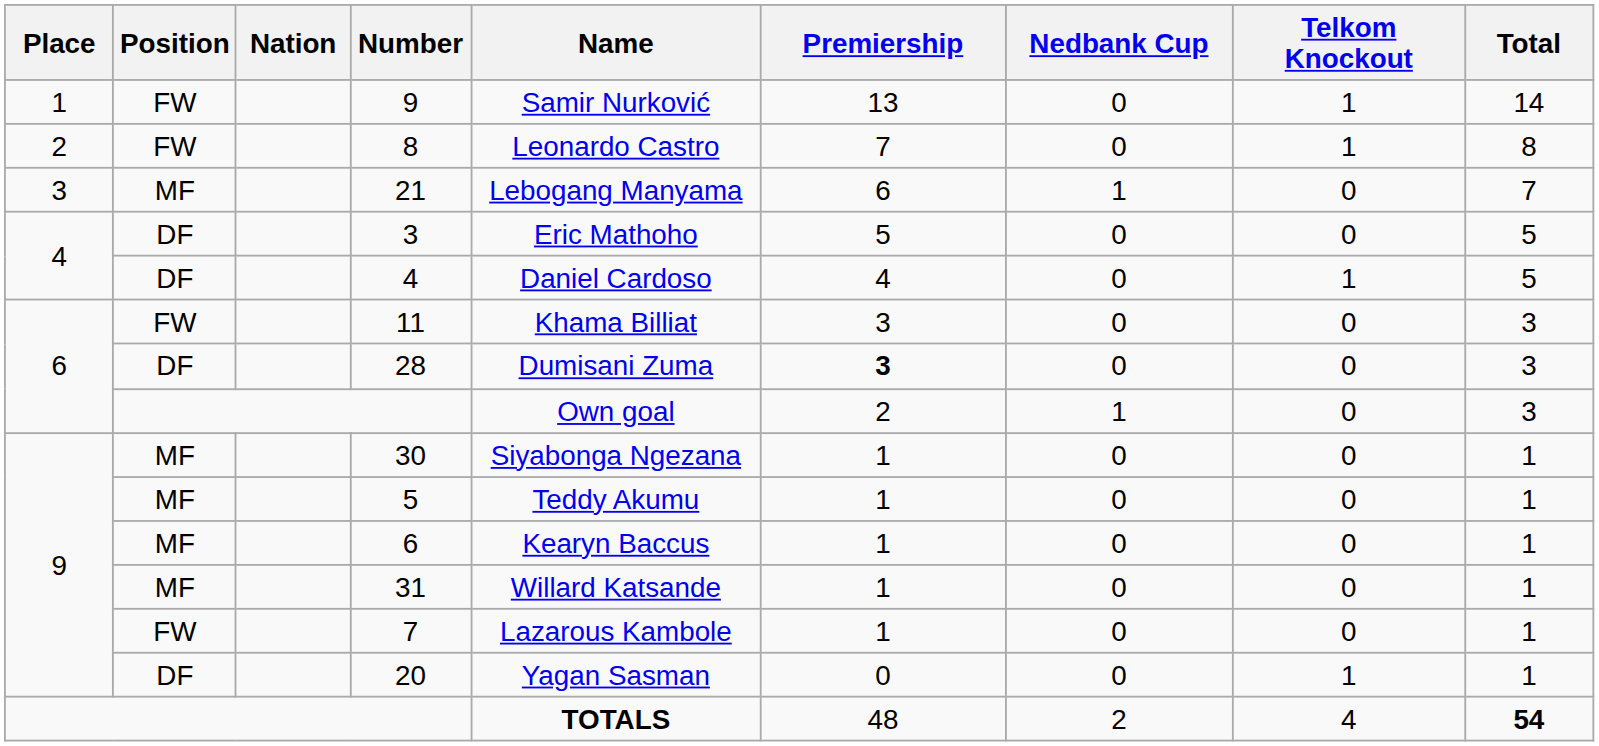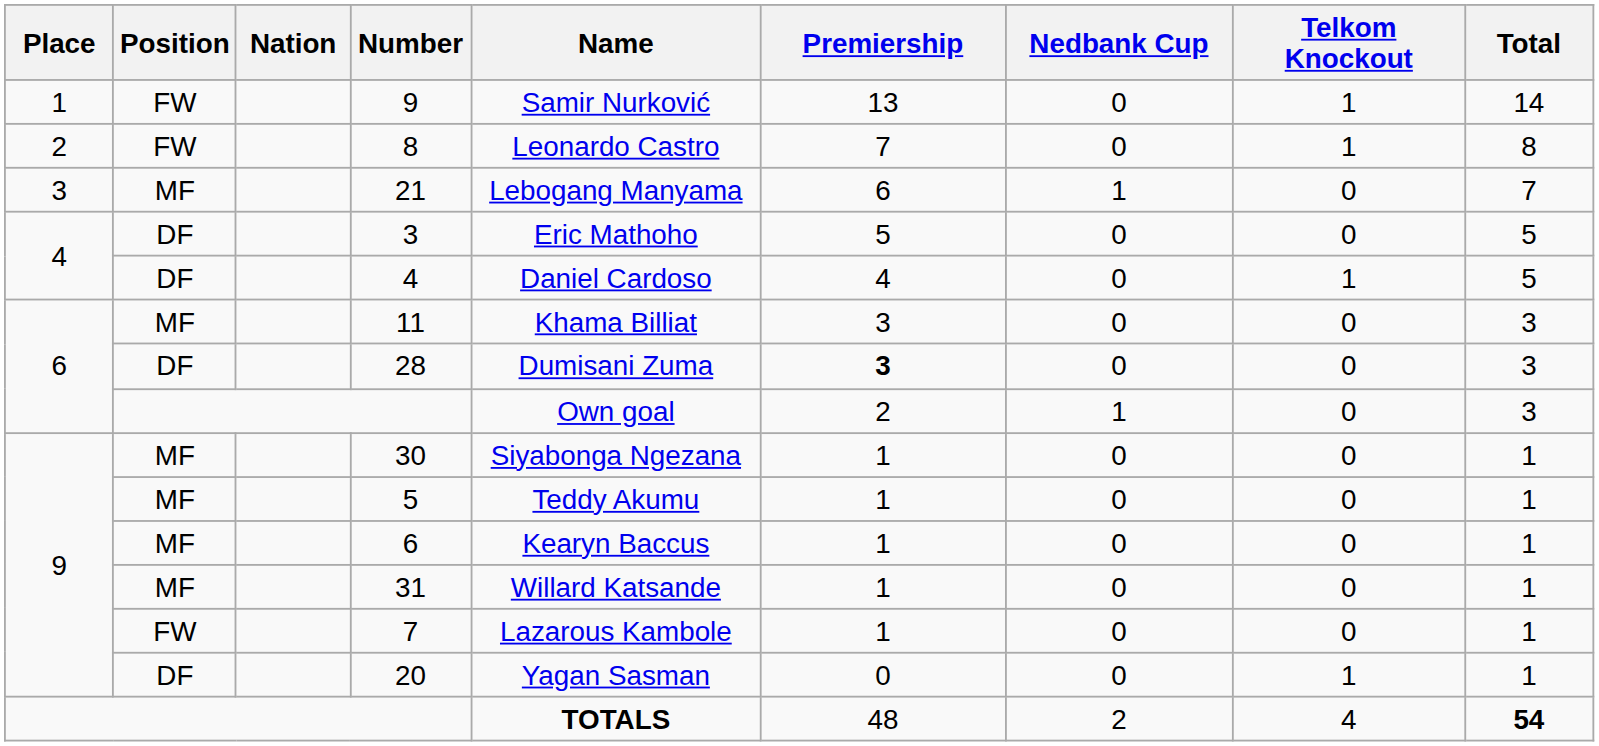11 | Position: FW -> MF
